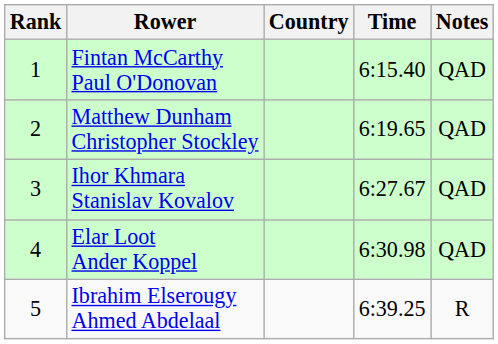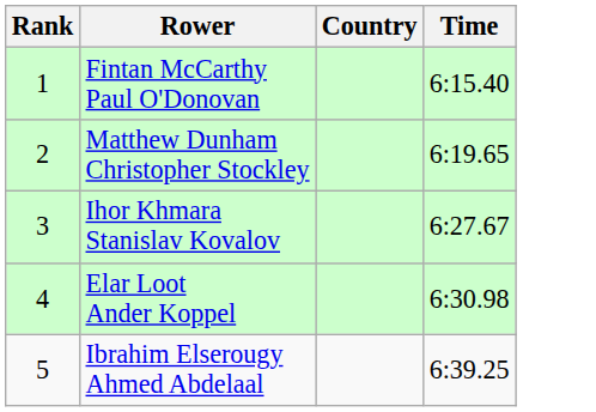- column: Notes | QAD | QAD | QAD | QAD | R
